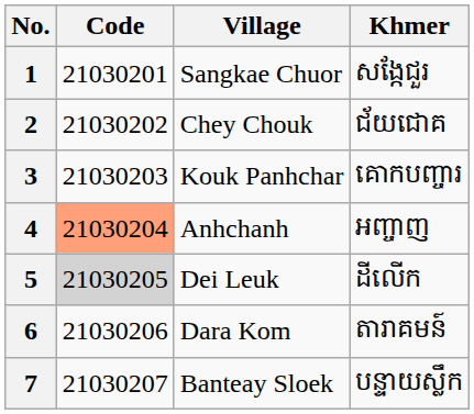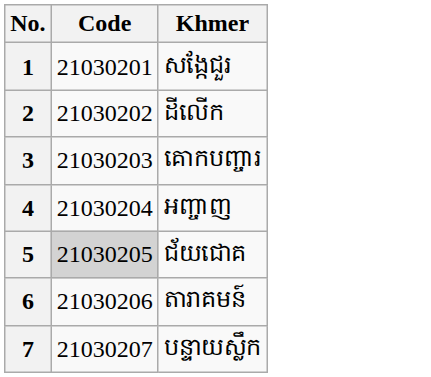- column: Village | Sangkae Chuor | Chey Chouk | Kouk Panhchar | Anhchanh | Dei Leuk | Dara Kom | Banteay Sloek
2 | Khmer: ជ័យជោគ -> ដីលើក
4 | Code: lightsalmon background -> no background
5 | Khmer: ដីលើក -> ជ័យជោគ
